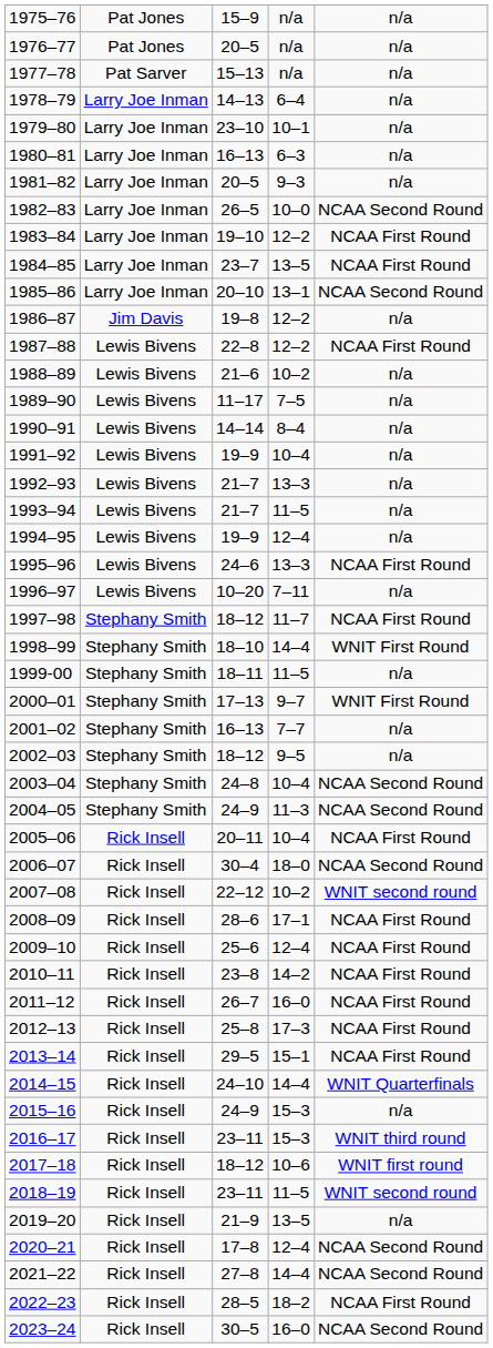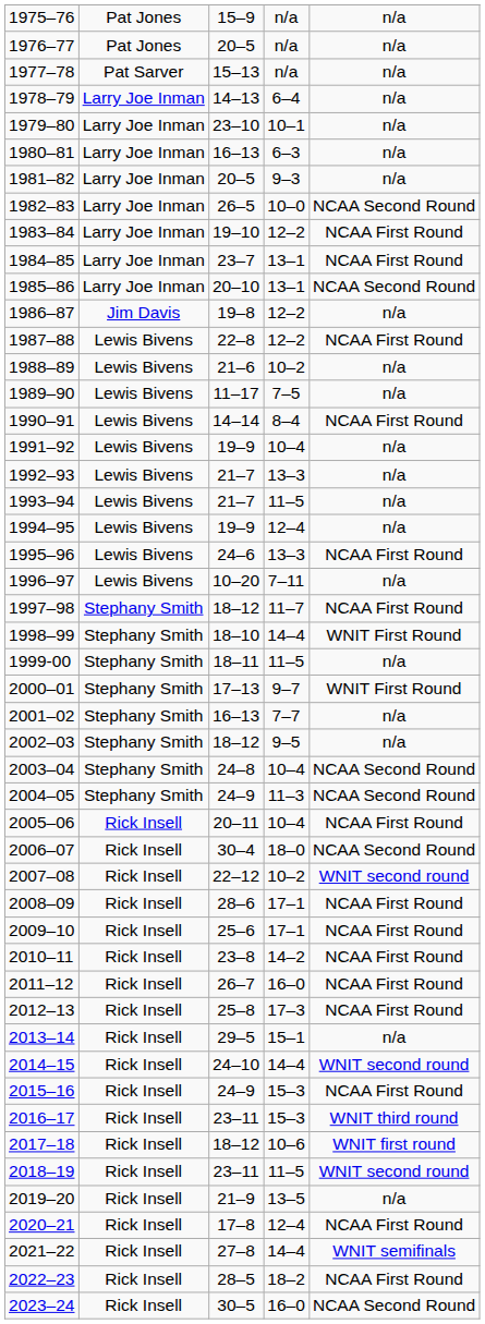1984–85 | column 4: 13–5 -> 13–1
1990–91 | column 5: n/a -> NCAA First Round
2009–10 | column 4: 12–4 -> 17–1
2013–14 | column 5: NCAA First Round -> n/a
2014–15 | column 5: WNIT Quarterfinals -> WNIT second round
2015–16 | column 5: n/a -> NCAA First Round
2020–21 | column 5: NCAA Second Round -> NCAA First Round
2021–22 | column 5: NCAA Second Round -> WNIT semifinals
